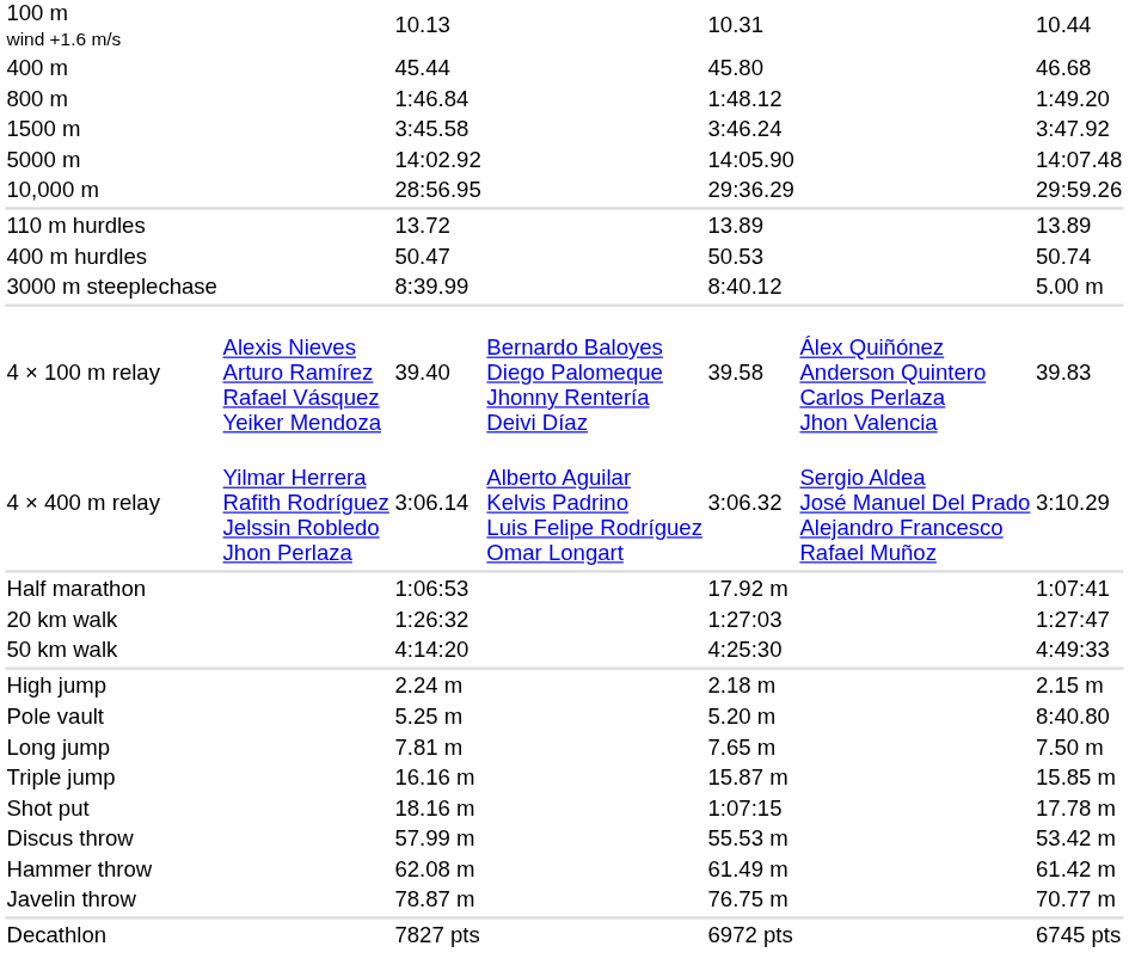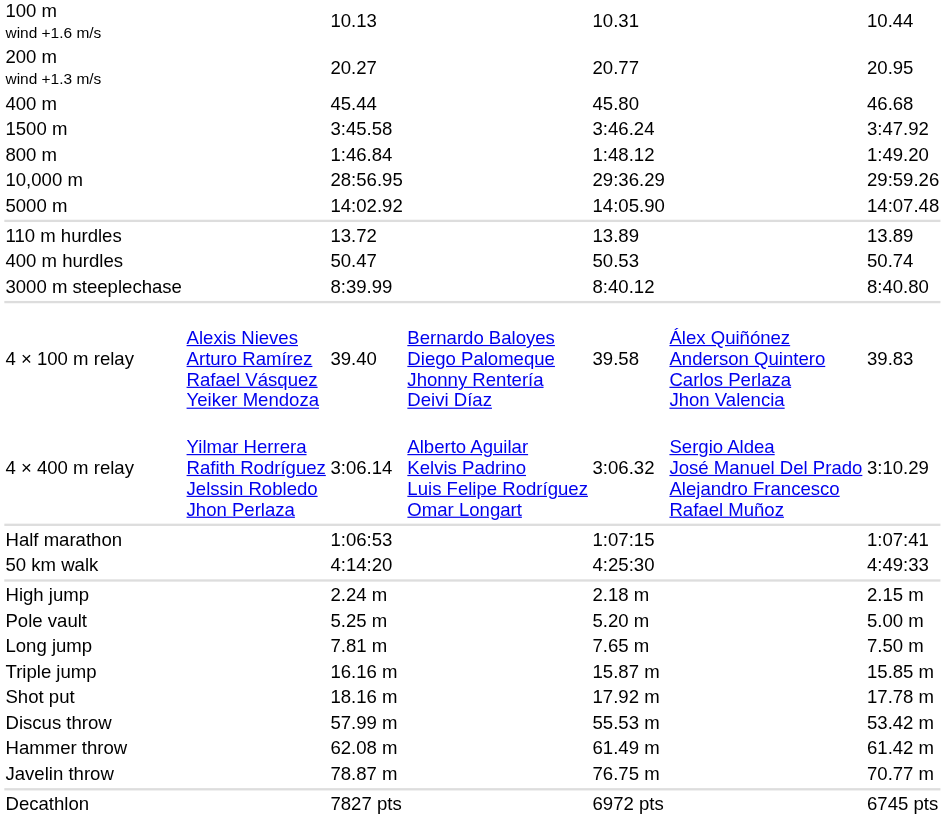+ row: 200 m wind +1.3 m/s | 20.27 | 20.77 | 20.95
rows swapped: 800 m <-> 1500 m
rows swapped: 5000 m <-> 10,000 m
3000 m steeplechase | column 7: 5.00 m -> 8:40.80
Half marathon | column 5: 17.92 m -> 1:07:15
- row: 20 km walk | 1:26:32 | 1:27:03 | 1:27:47
Pole vault | column 7: 8:40.80 -> 5.00 m
Shot put | column 5: 1:07:15 -> 17.92 m
